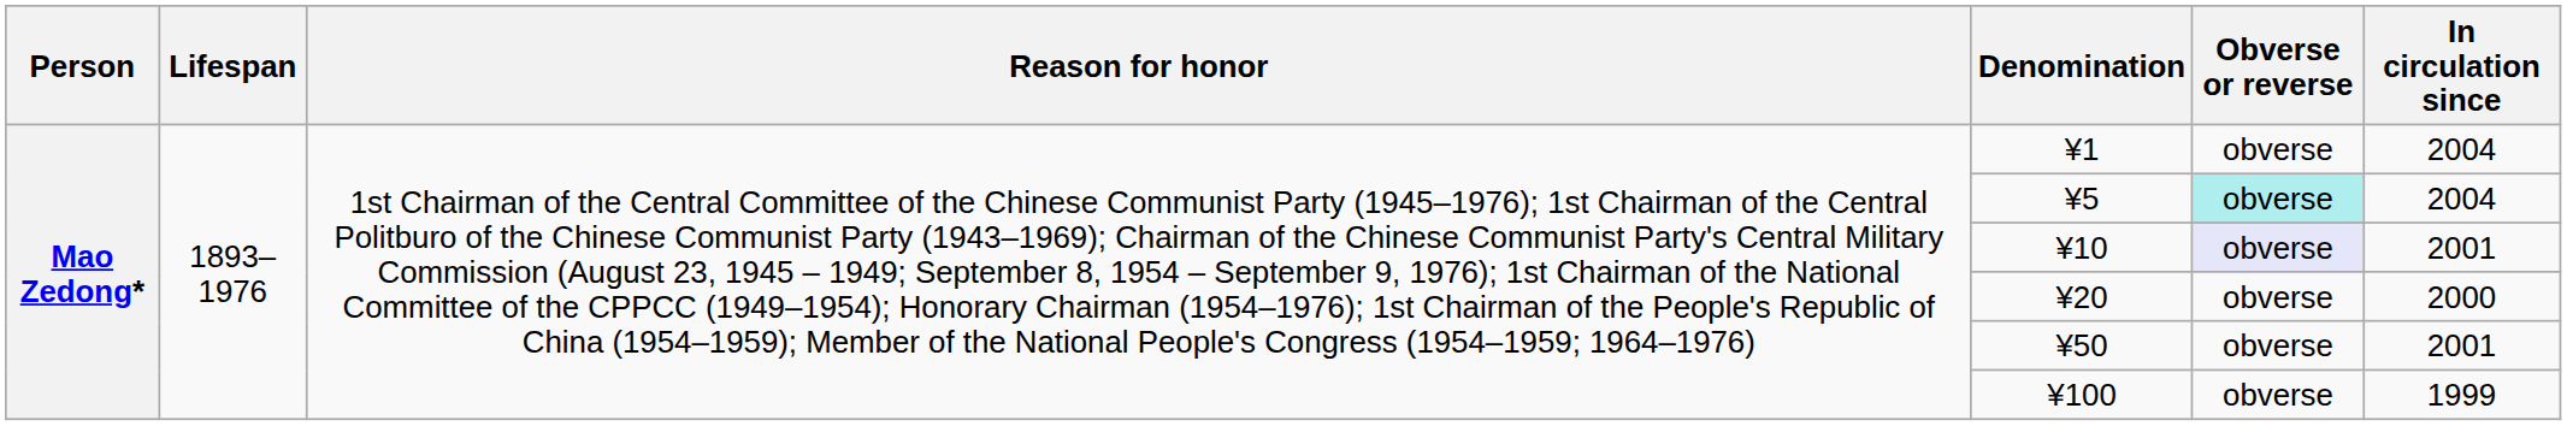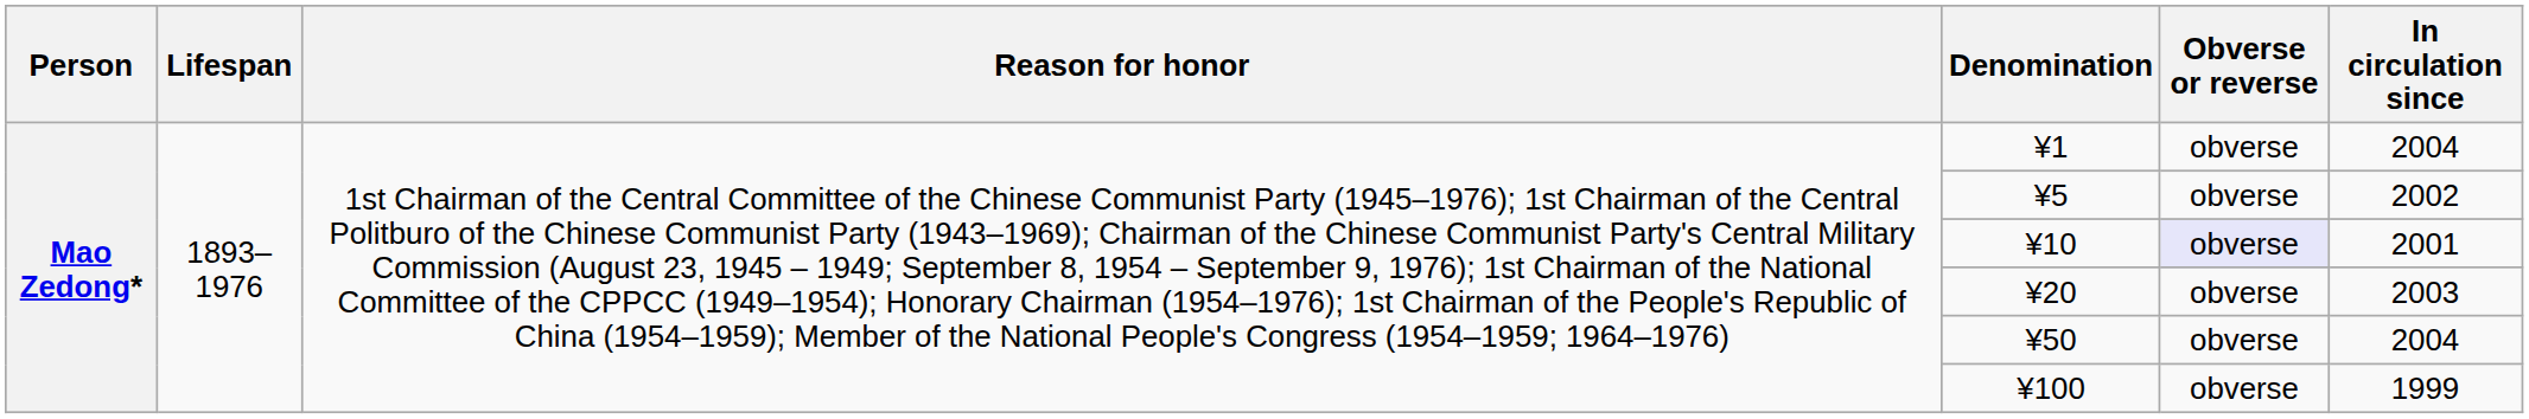¥5 | Obverse or reverse: paleturquoise background -> no background
¥5 | In circulation since: 2004 -> 2002
¥20 | In circulation since: 2000 -> 2003
¥50 | In circulation since: 2001 -> 2004
